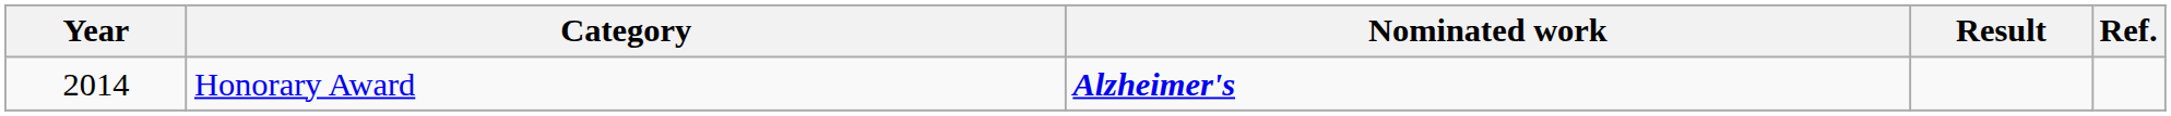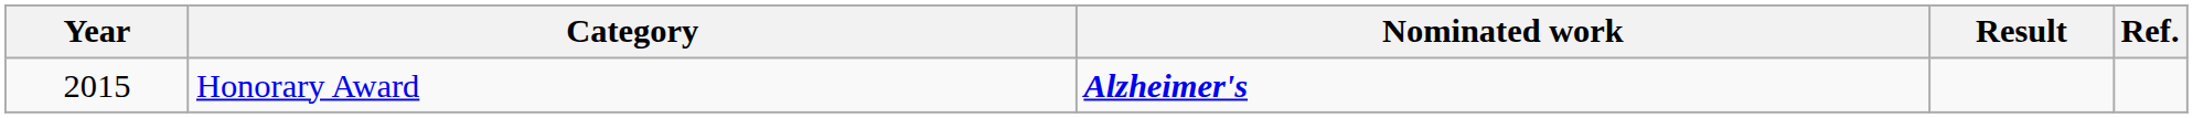Honorary Award | Year: 2014 -> 2015
